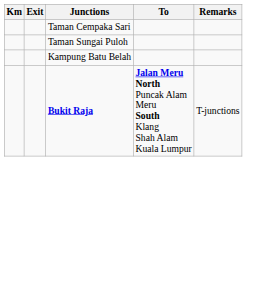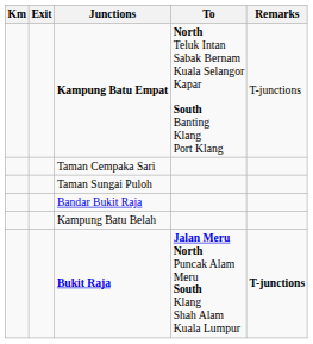+ row: Kampung Batu Empat | North Teluk Intan Sabak Bernam Kuala Selangor Kapar South Banting Klang Port Klang | T-junctions
+ row: Bandar Bukit Raja
Bukit Raja | Remarks: normal -> bold
